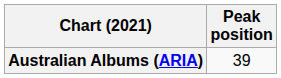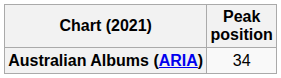Australian Albums (ARIA) | Peak position: 39 -> 34
